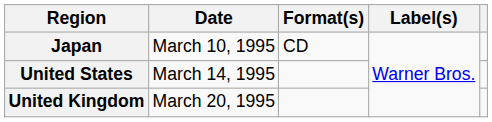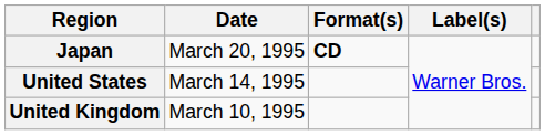Japan | Date: March 10, 1995 -> March 20, 1995
Japan | Format(s): normal -> bold
United Kingdom | Date: March 20, 1995 -> March 10, 1995
